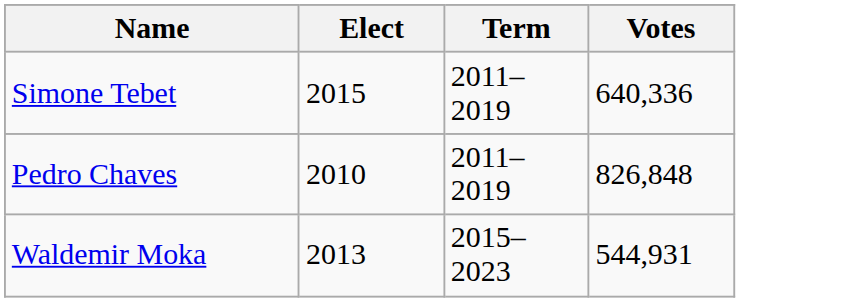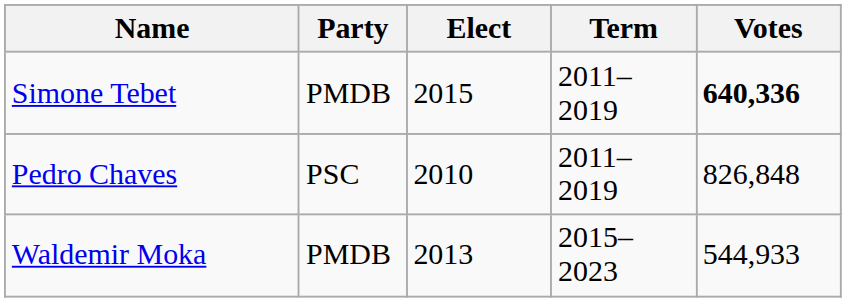+ column: Party | PMDB | PSC | PMDB
Simone Tebet | Votes: normal -> bold
Waldemir Moka | Votes: 544,931 -> 544,933
